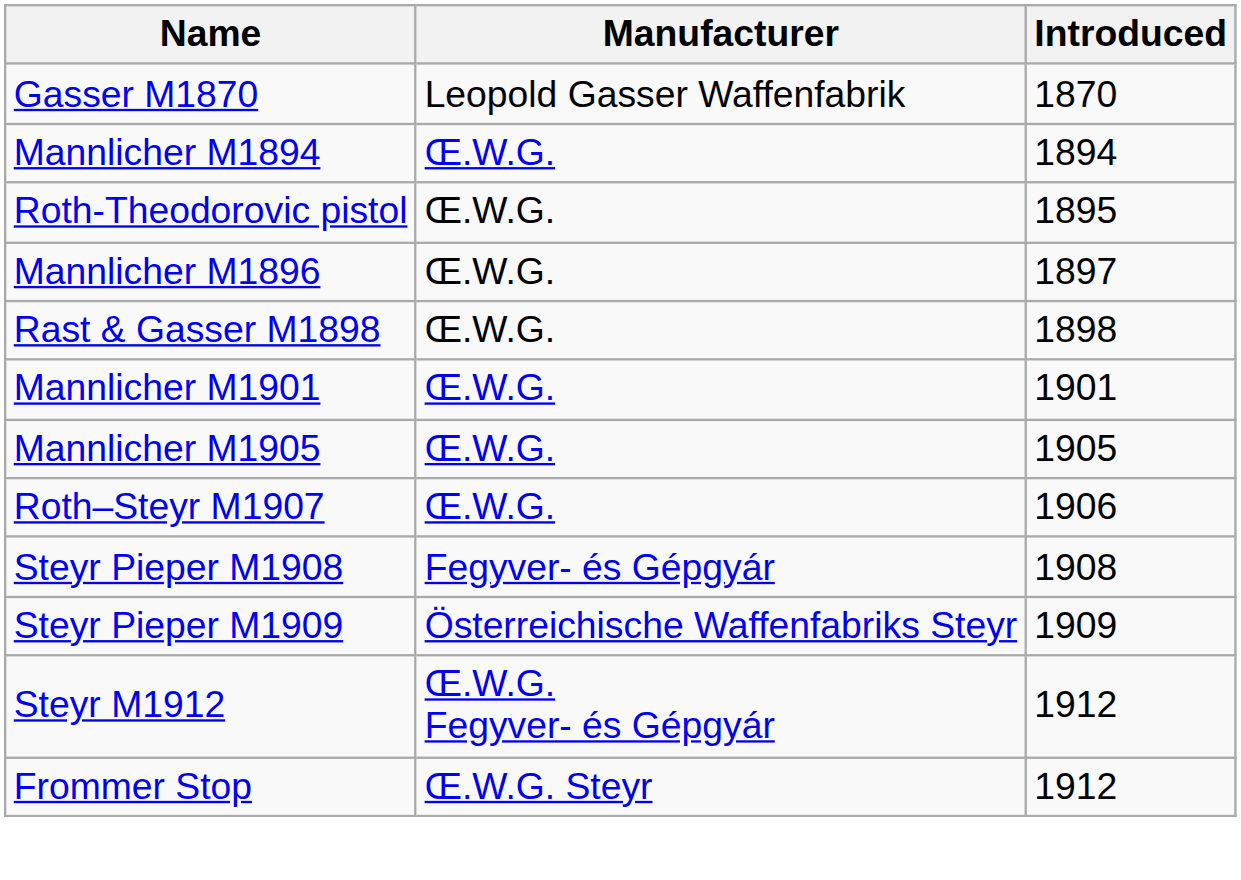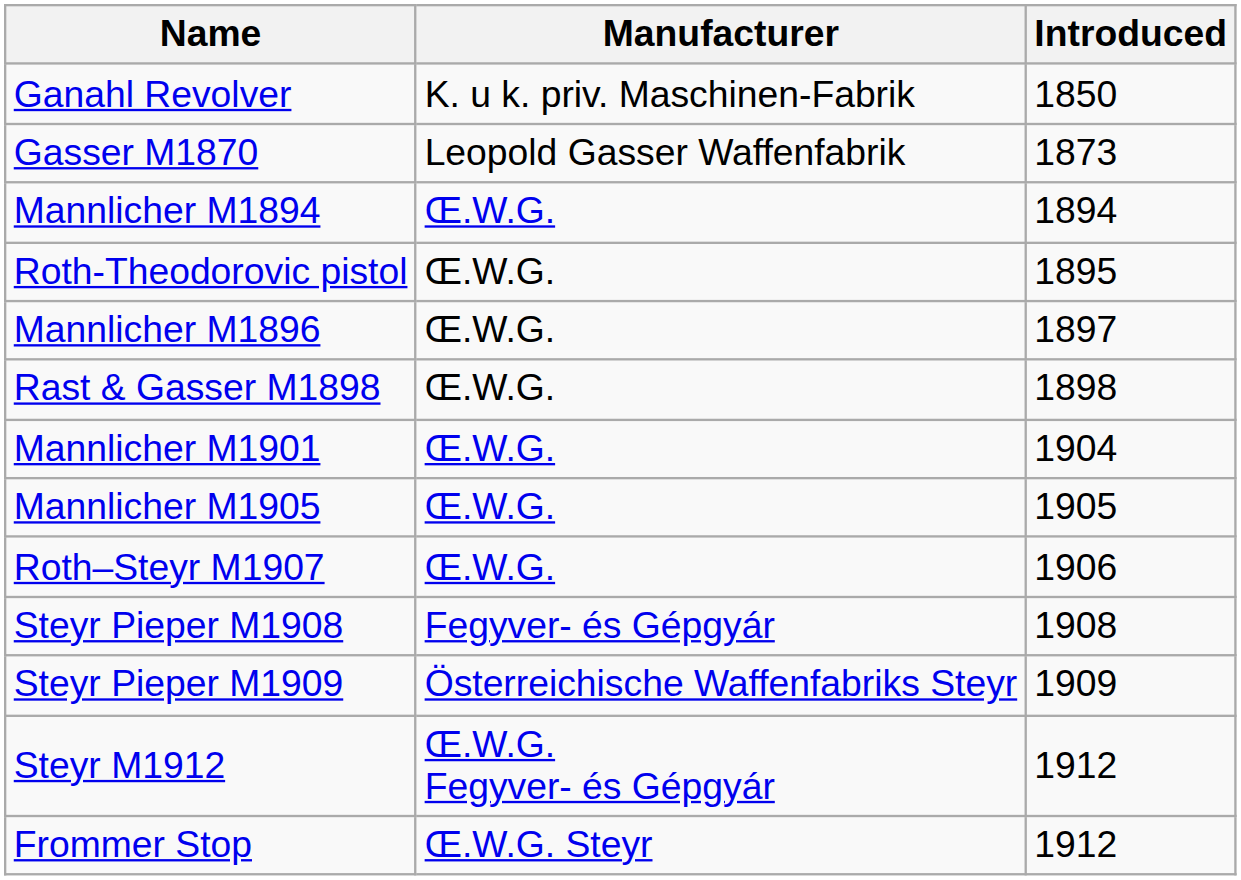+ row: Ganahl Revolver | K. u k. priv. Maschinen-Fabrik | 1850
Gasser M1870 | Introduced: 1870 -> 1873
Mannlicher M1901 | Introduced: 1901 -> 1904
